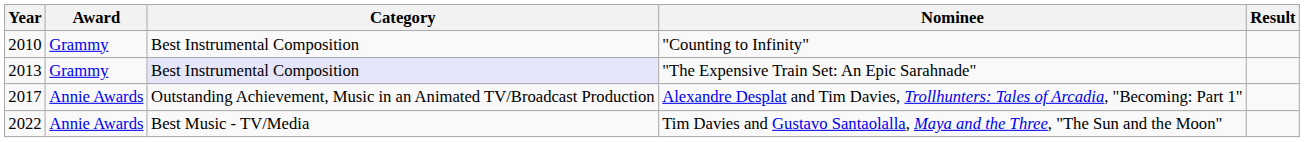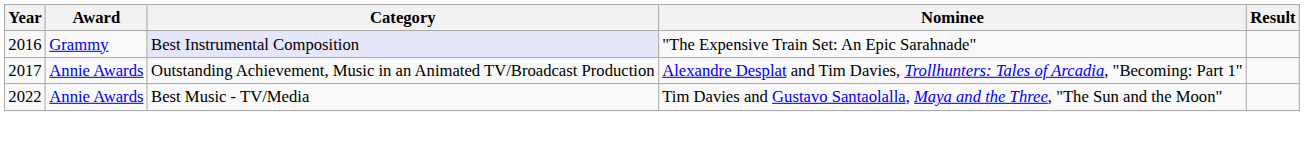- row: 2010 | Grammy | Best Instrumental Composition | "Counting to Infinity"
"The Expensive Train Set: An Epic Sarahnade" | Year: 2013 -> 2016
